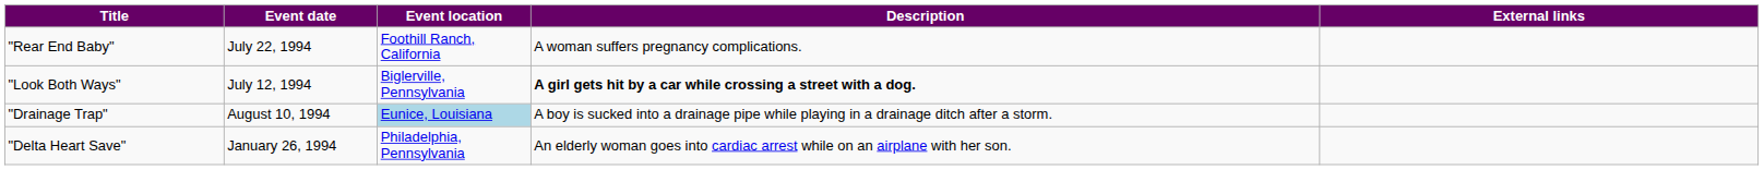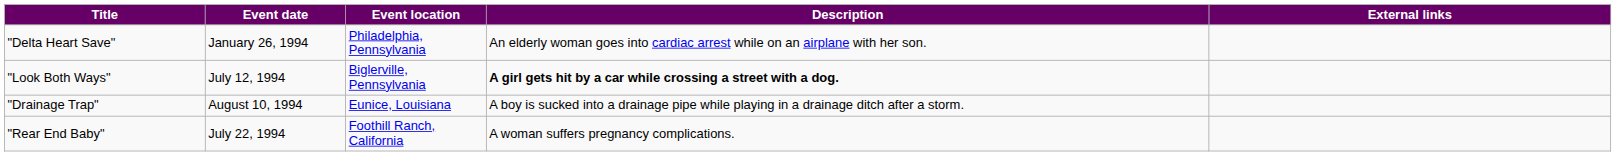rows swapped: "Delta Heart Save" <-> "Rear End Baby"
"Drainage Trap" | Event location: lightblue background -> no background
